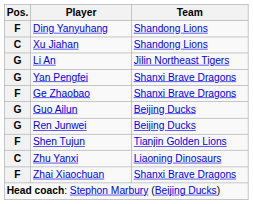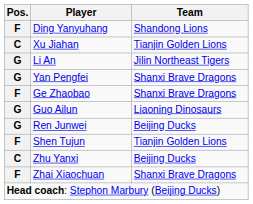Xu Jiahan | Team: Shandong Lions -> Tianjin Golden Lions
Guo Ailun | Team: Beijing Ducks -> Liaoning Dinosaurs
Zhu Yanxi | Team: Liaoning Dinosaurs -> Beijing Ducks
